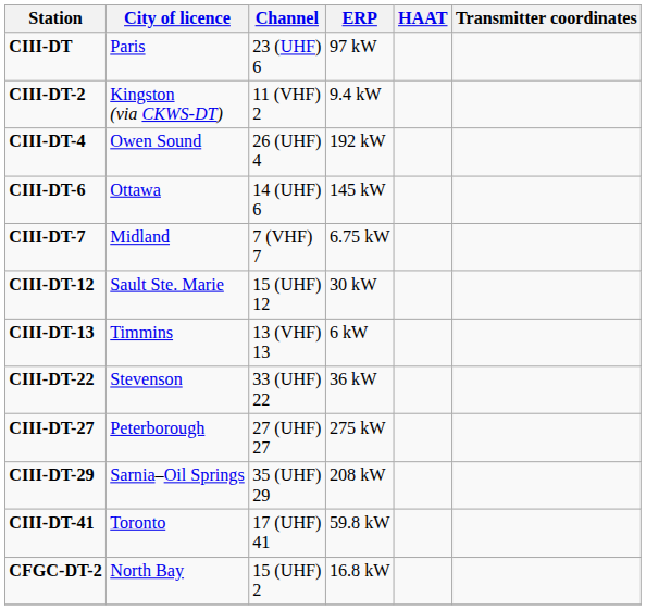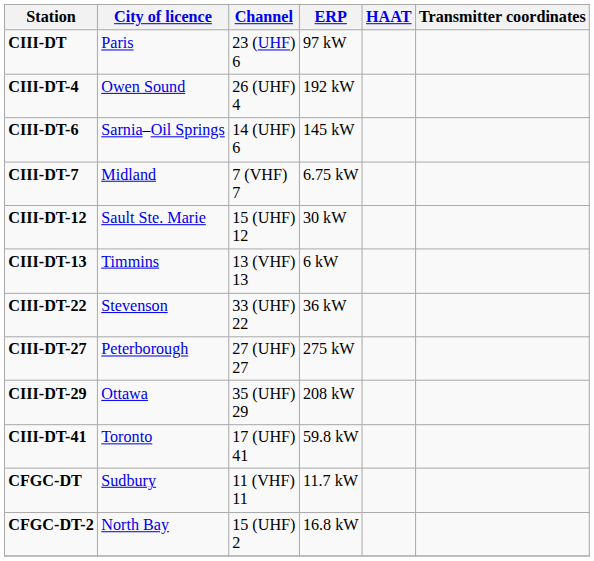- row: CIII-DT-2 | Kingston (via CKWS-DT) | 11 (VHF) 2 | 9.4 kW
CIII-DT-6 | City of licence: Ottawa -> Sarnia–Oil Springs
CIII-DT-29 | City of licence: Sarnia–Oil Springs -> Ottawa
+ row: CFGC-DT | Sudbury | 11 (VHF) 11 | 11.7 kW
